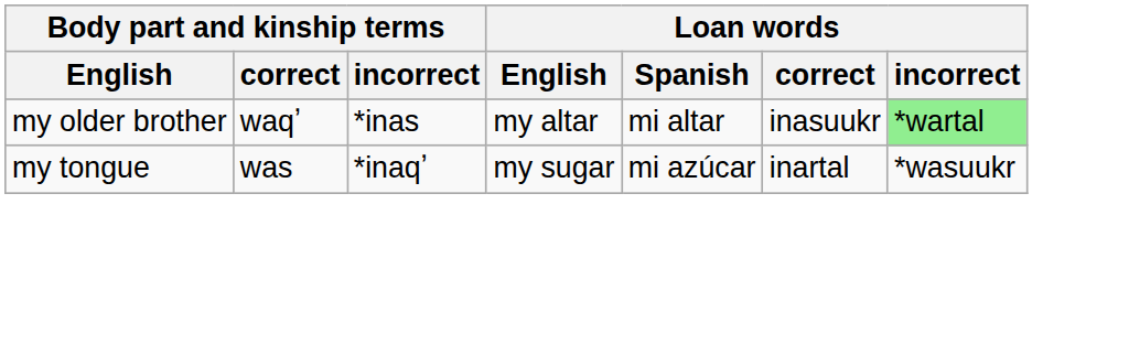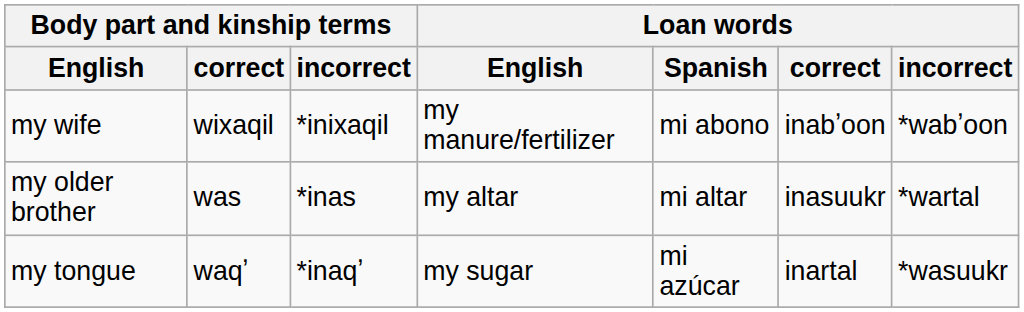+ row: my wife | wixaqil | *inixaqil | my manure/fertilizer | mi abono | inabʼoon | *wabʼoon
my older brother | Body part and kinship terms / correct: waqʼ -> was
my older brother | Loan words / incorrect: lightgreen background -> no background
my tongue | Body part and kinship terms / correct: was -> waqʼ
